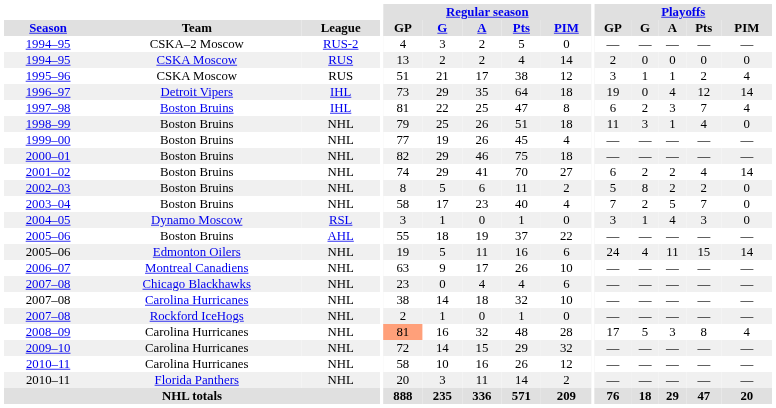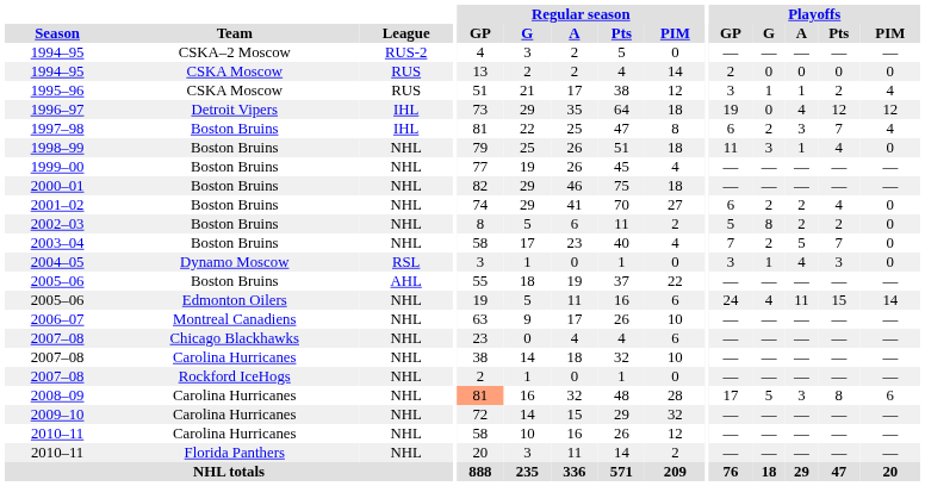1996–97 | Playoffs / PIM: 14 -> 12
2001–02 | Playoffs / PIM: 14 -> 0
2008–09 | Playoffs / PIM: 4 -> 6
